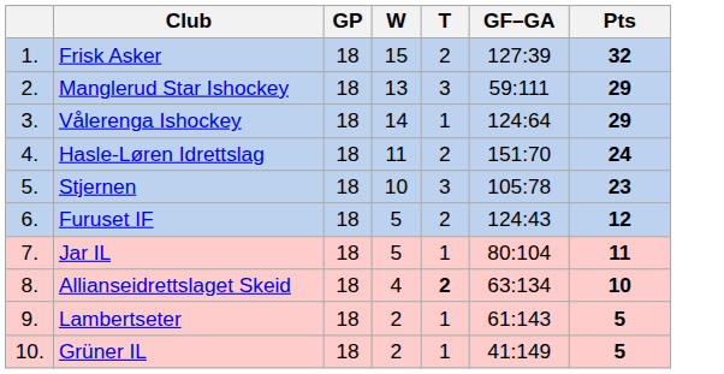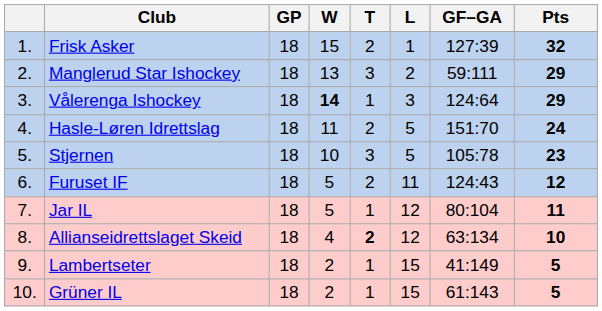+ column: L | 1 | 2 | 3 | 5 | 5 | 11 | 12 | 12 | 15 | 15
Vålerenga Ishockey | W: normal -> bold
Lambertseter | GF–GA: 61:143 -> 41:149
Grüner IL | GF–GA: 41:149 -> 61:143
